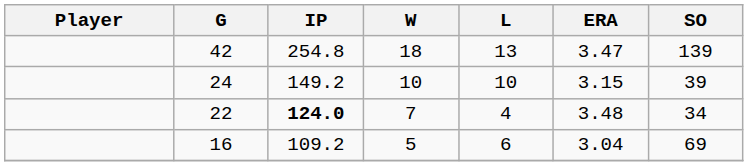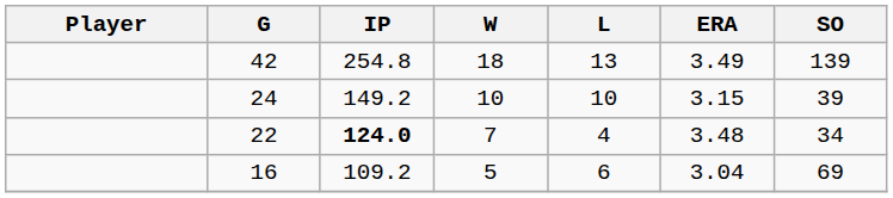42 | ERA: 3.47 -> 3.49
